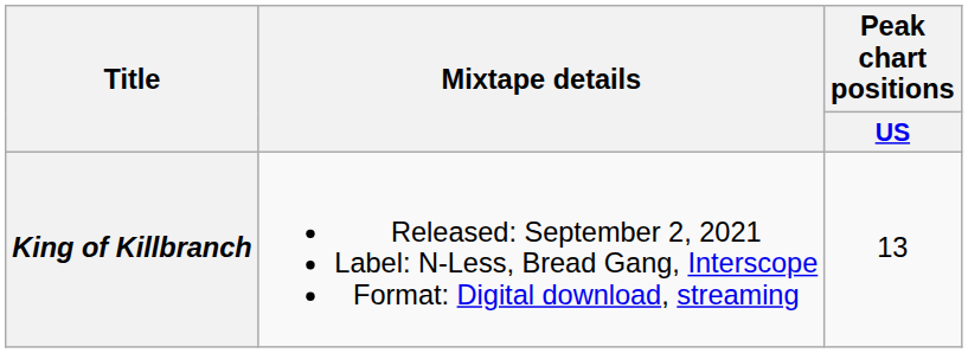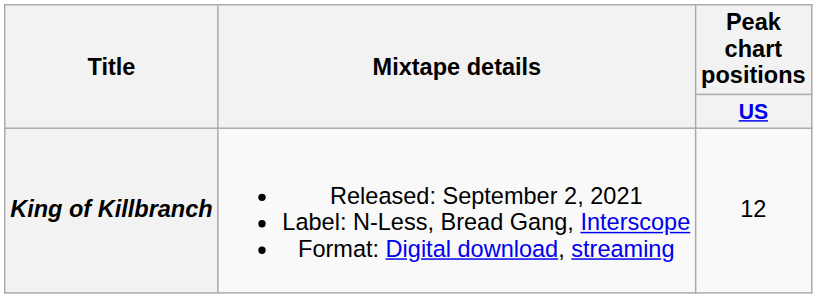King of Killbranch | Peak chart positions / US: 13 -> 12
